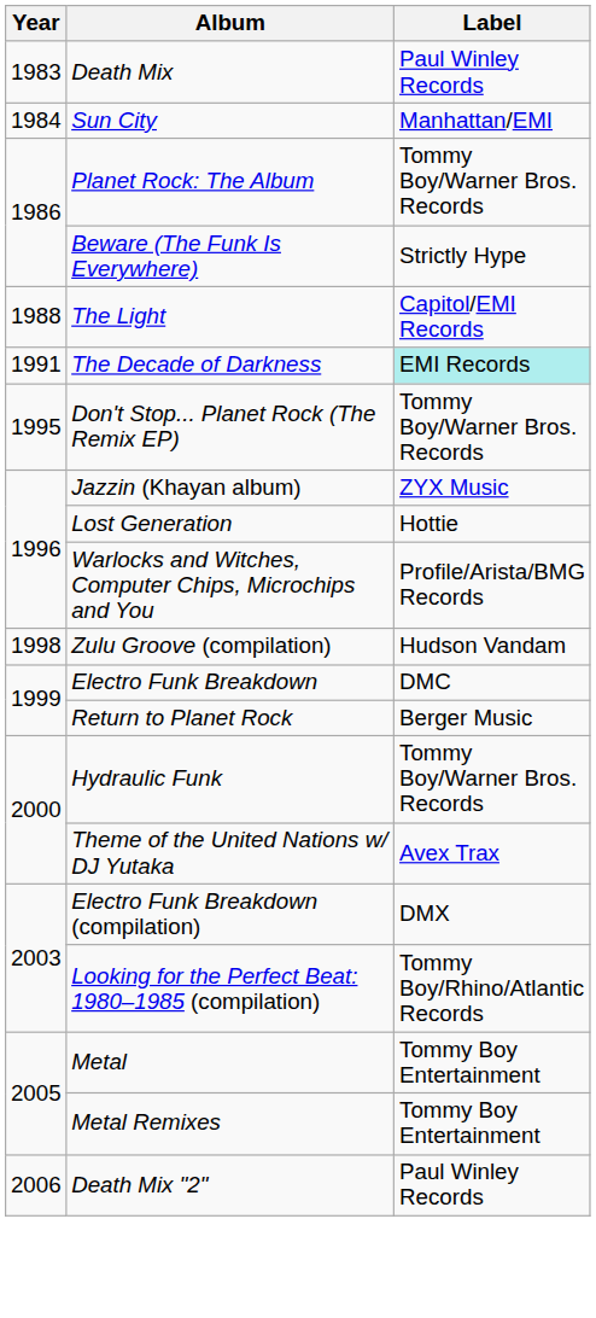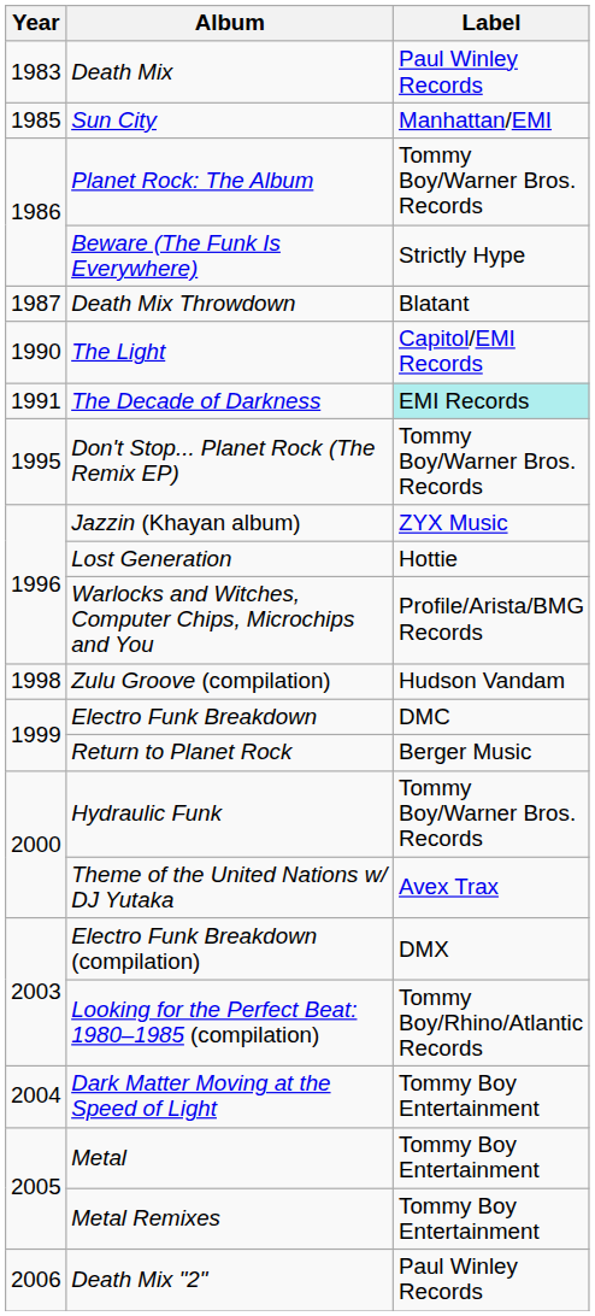Sun City | Year: 1984 -> 1985
+ row: 1987 | Death Mix Throwdown | Blatant
The Light | Year: 1988 -> 1990
+ row: 2004 | Dark Matter Moving at the Speed of Light | Tommy Boy Entertainment
